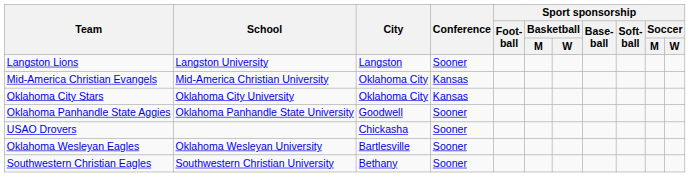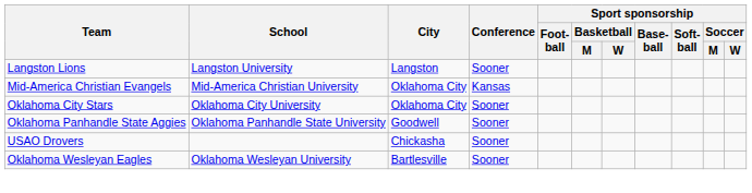Oklahoma City Stars | Conference: Kansas -> Sooner
- row: Southwestern Christian Eagles | Southwestern Christian University | Bethany | Sooner
